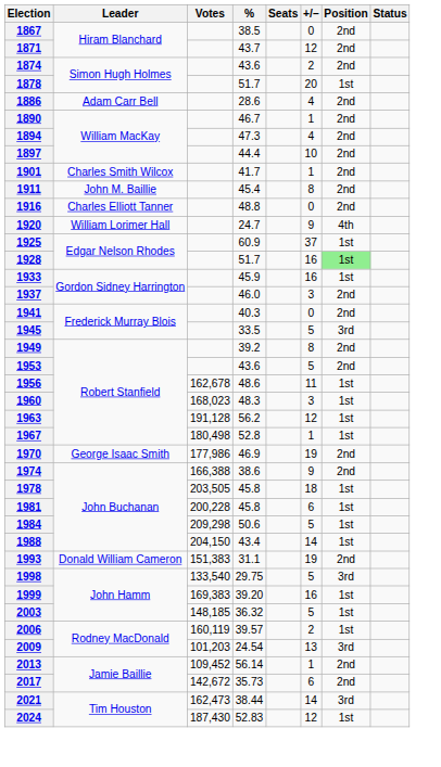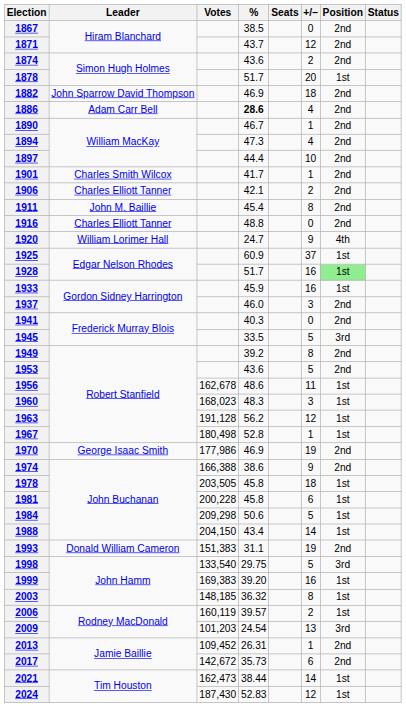+ row: 1882 | John Sparrow David Thompson | 46.9 | 18 | 2nd
1886 | %: normal -> bold
+ row: 1906 | Charles Elliott Tanner | 42.1 | 2 | 2nd
2003 | +/–: 5 -> 8
2013 | %: 56.14 -> 26.31
2021 | Position: 3rd -> 1st
